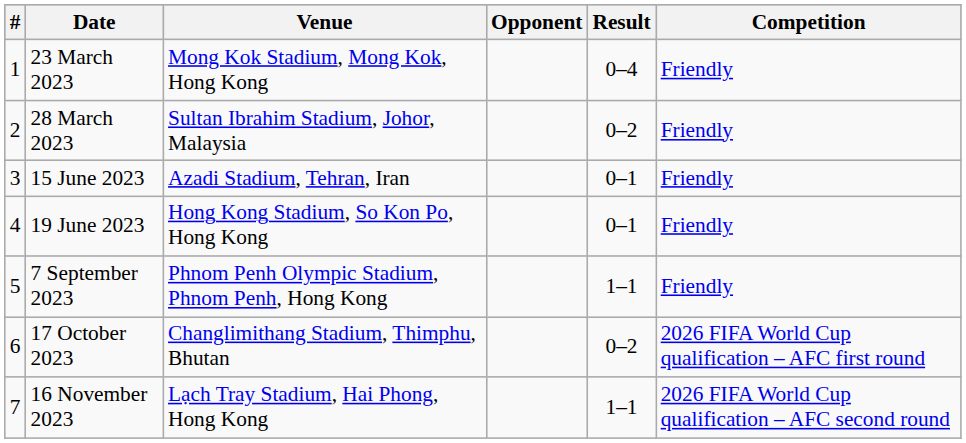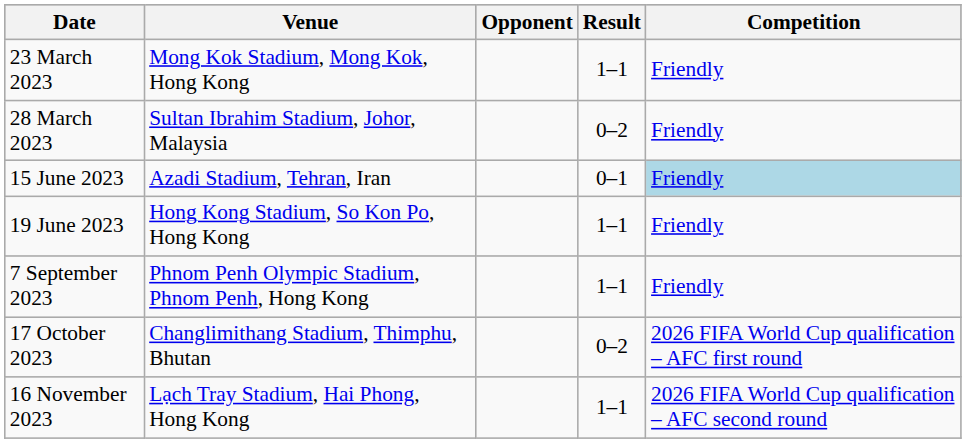- column: # | 1 | 2 | 3 | 4 | 5 | 6 | 7
23 March 2023 | Result: 0–4 -> 1–1
15 June 2023 | Competition: no background -> lightblue background
19 June 2023 | Result: 0–1 -> 1–1
